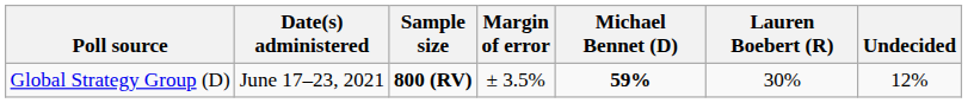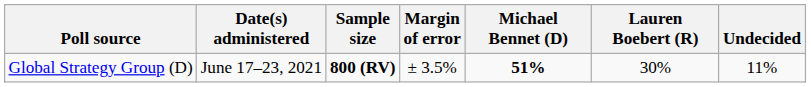Global Strategy Group (D) | Michael Bennet (D): 59% -> 51%
Global Strategy Group (D) | Undecided: 12% -> 11%
